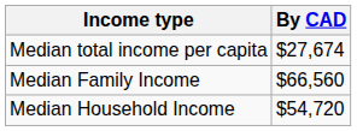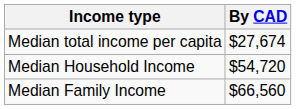rows swapped: Median Household Income <-> Median Family Income
